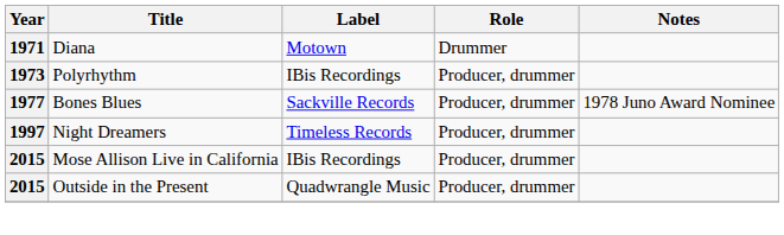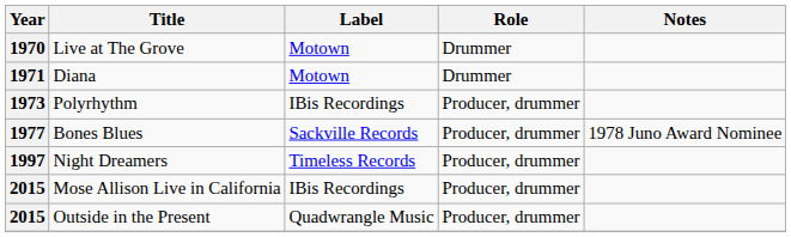+ row: 1970 | Live at The Grove | Motown | Drummer
